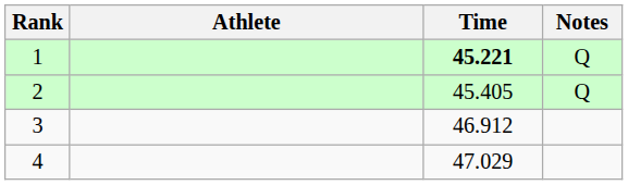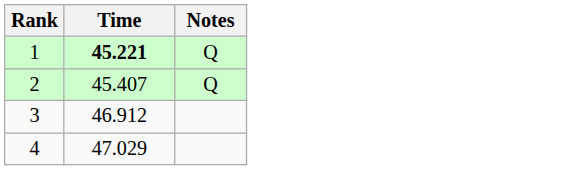- column: Athlete
2 | Time: 45.405 -> 45.407
